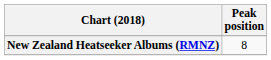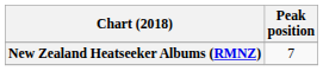New Zealand Heatseeker Albums (RMNZ) | Peak position: 8 -> 7
